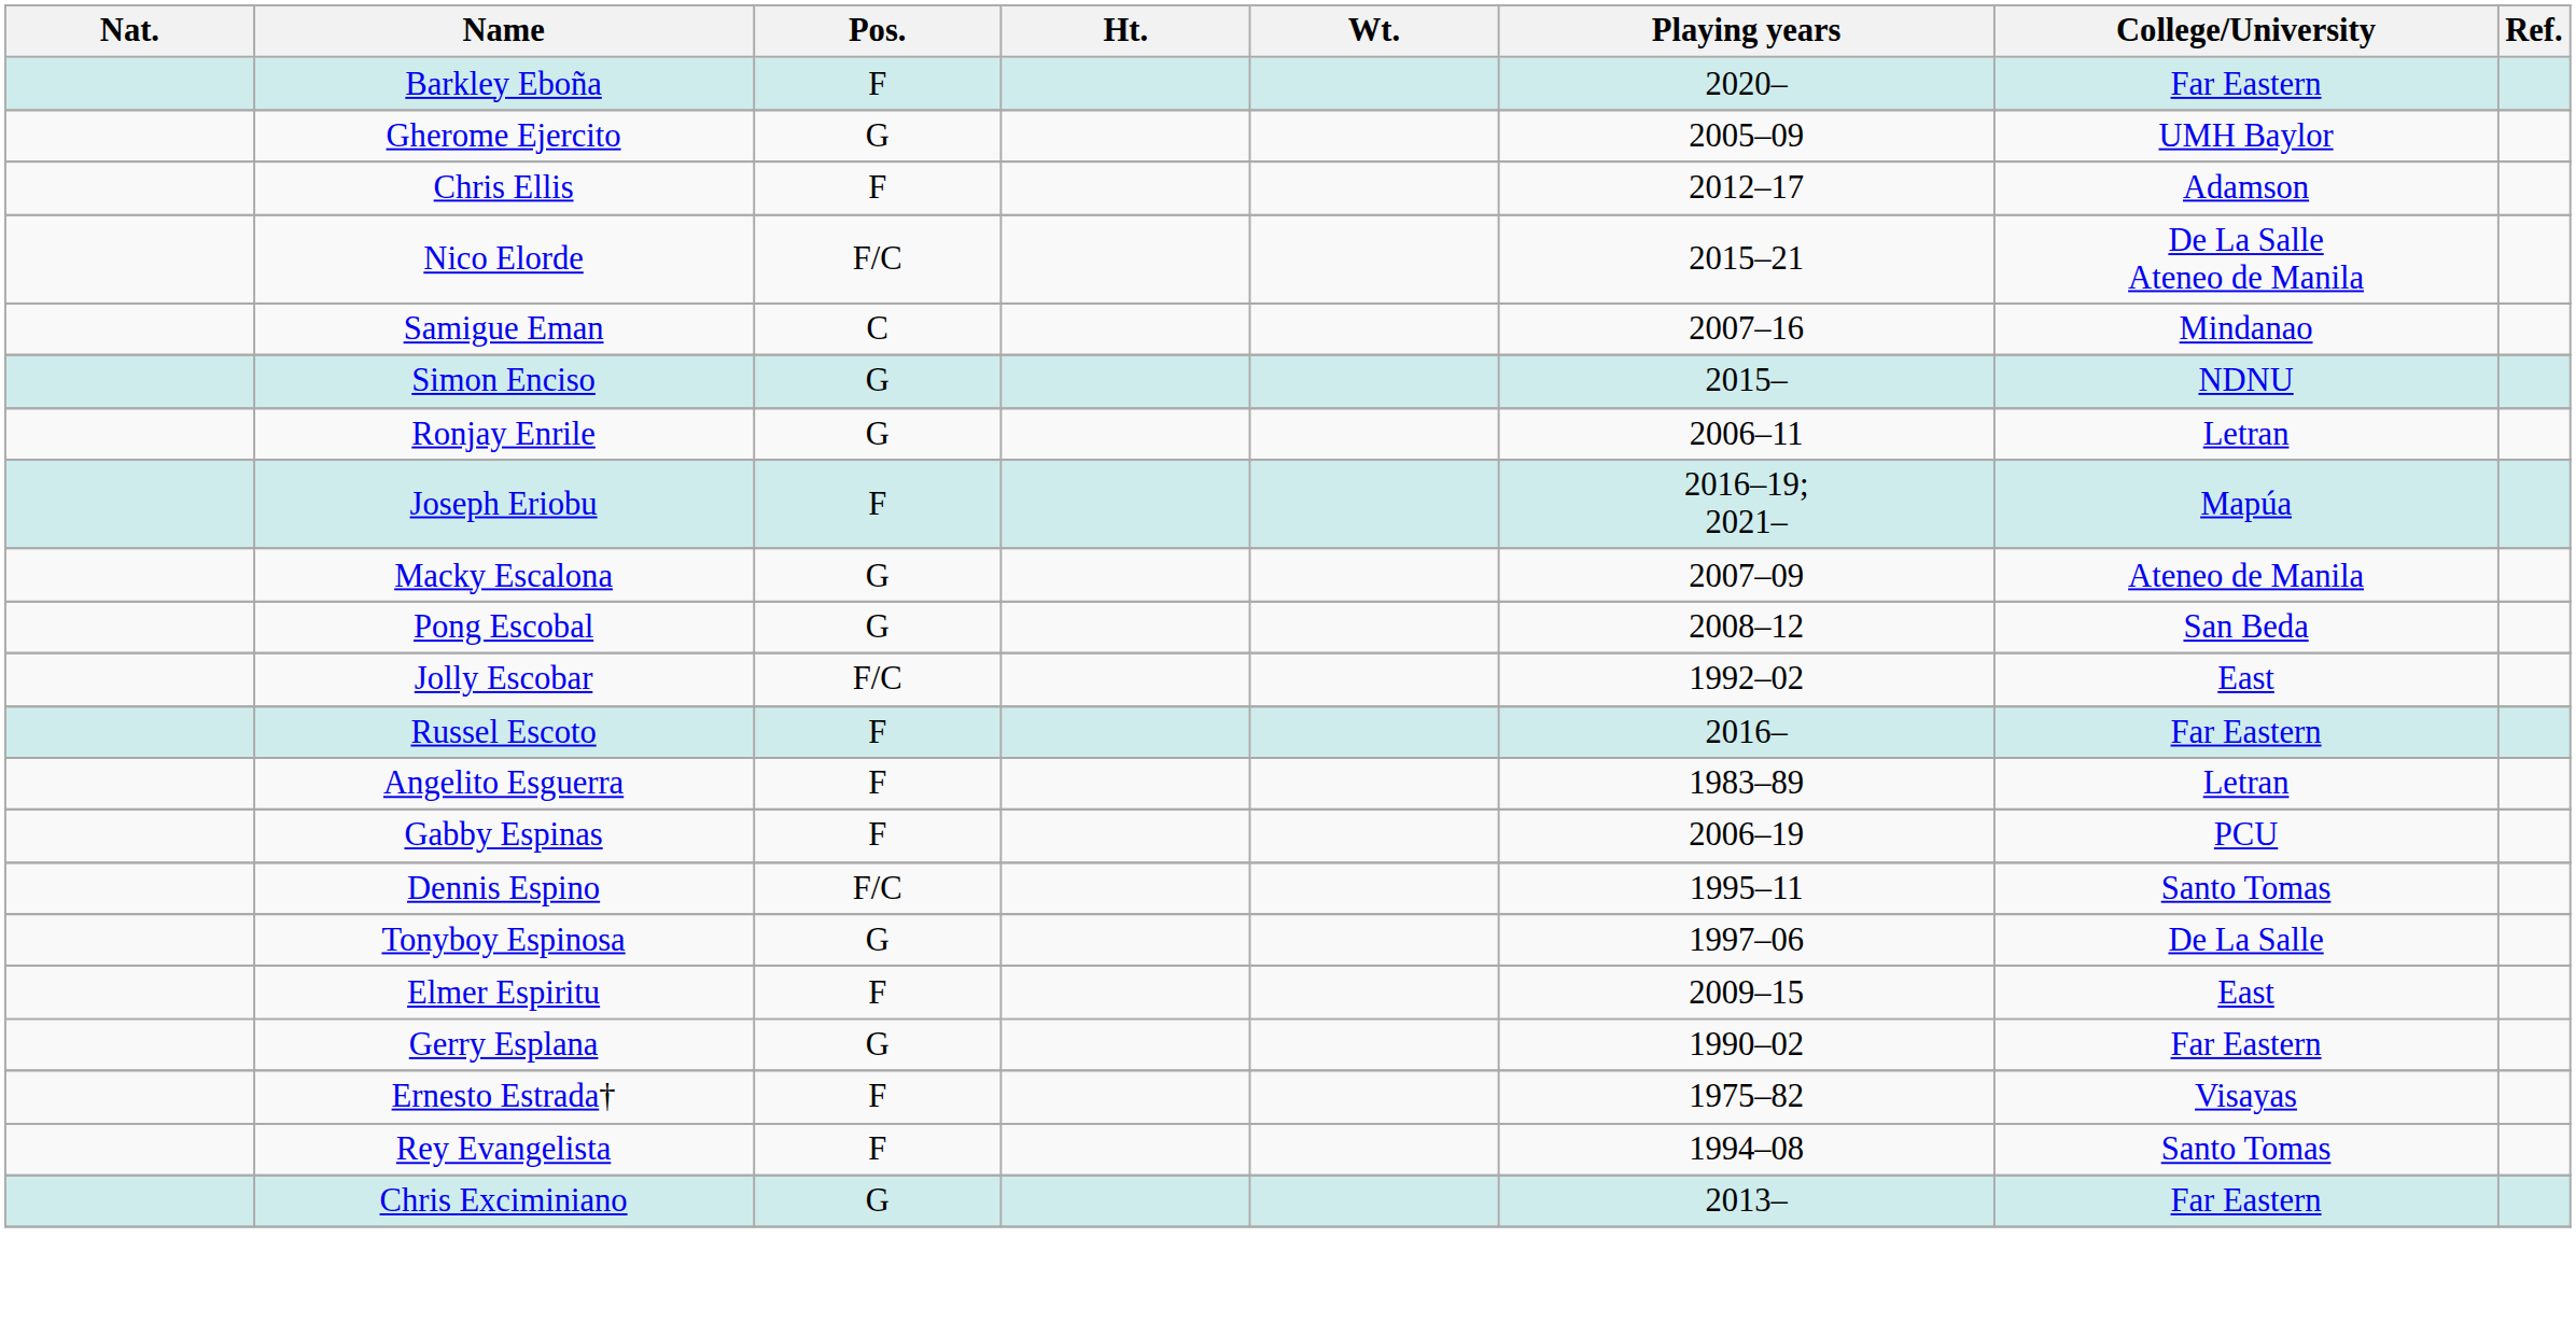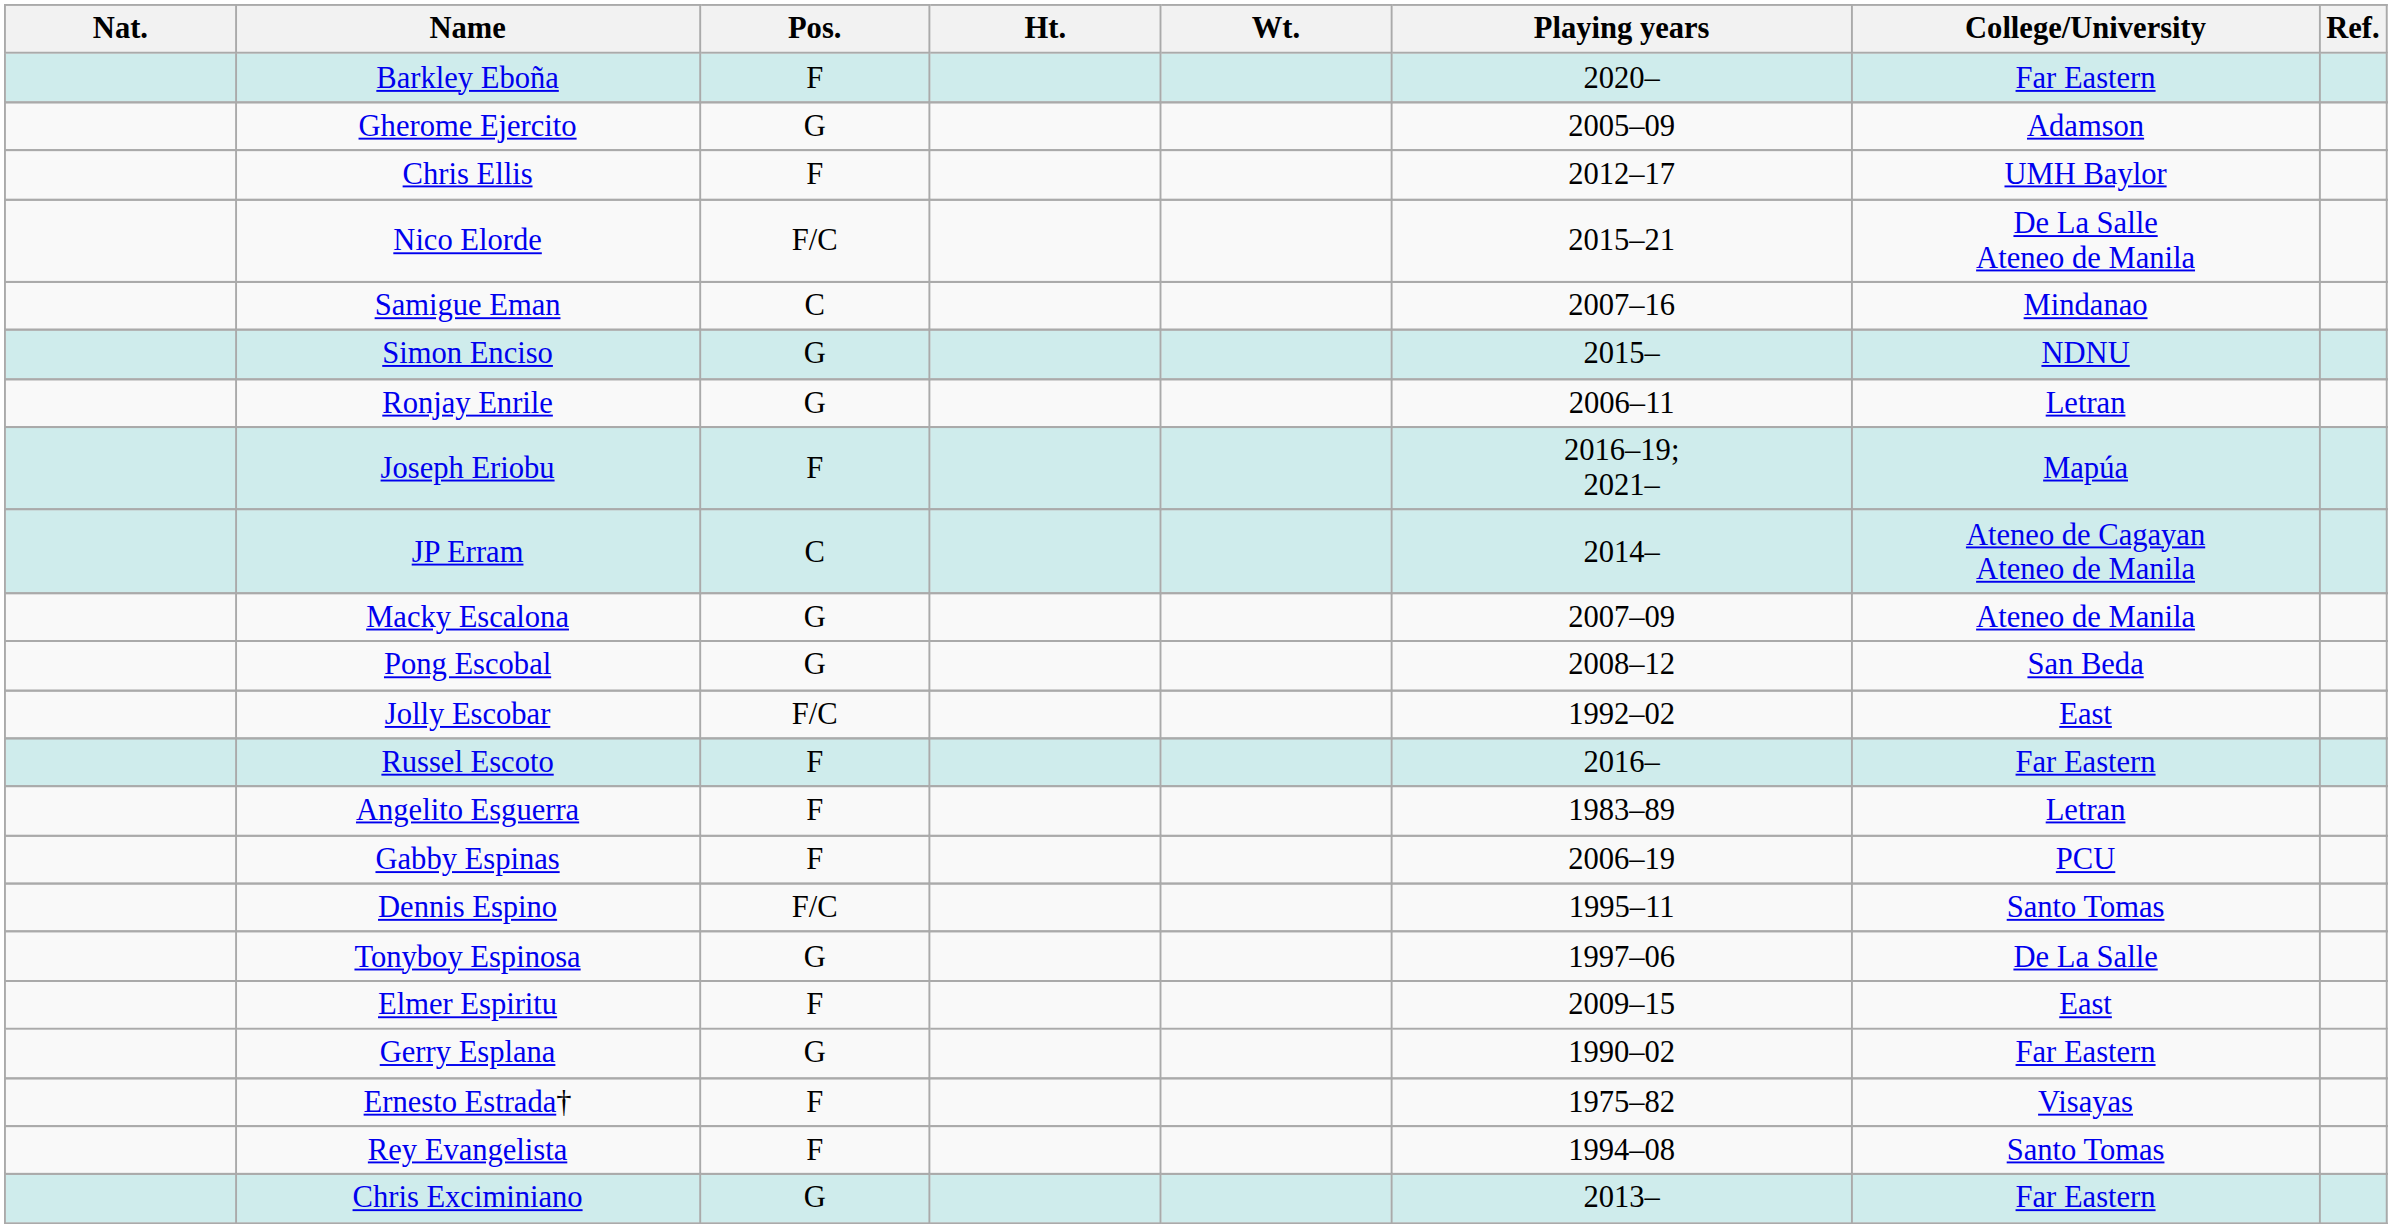Gherome Ejercito | College/University: UMH Baylor -> Adamson
Chris Ellis | College/University: Adamson -> UMH Baylor
+ row: JP Erram | C | 2014– | Ateneo de Cagayan Ateneo de Manila
